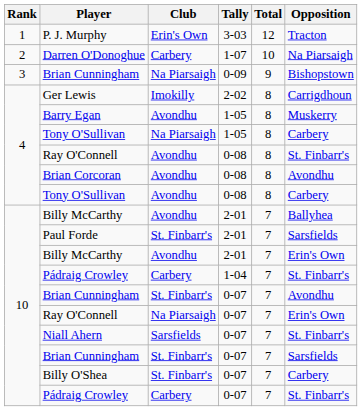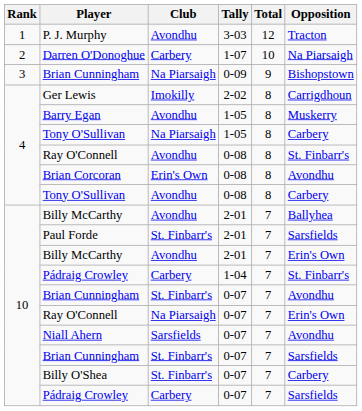P. J. Murphy | Club: Erin's Own -> Avondhu
Brian Corcoran | Club: Avondhu -> Erin's Own
Niall Ahern | Opposition: St. Finbarr's -> Avondhu
Pádraig Crowley / 0-07 | Opposition: St. Finbarr's -> Sarsfields
